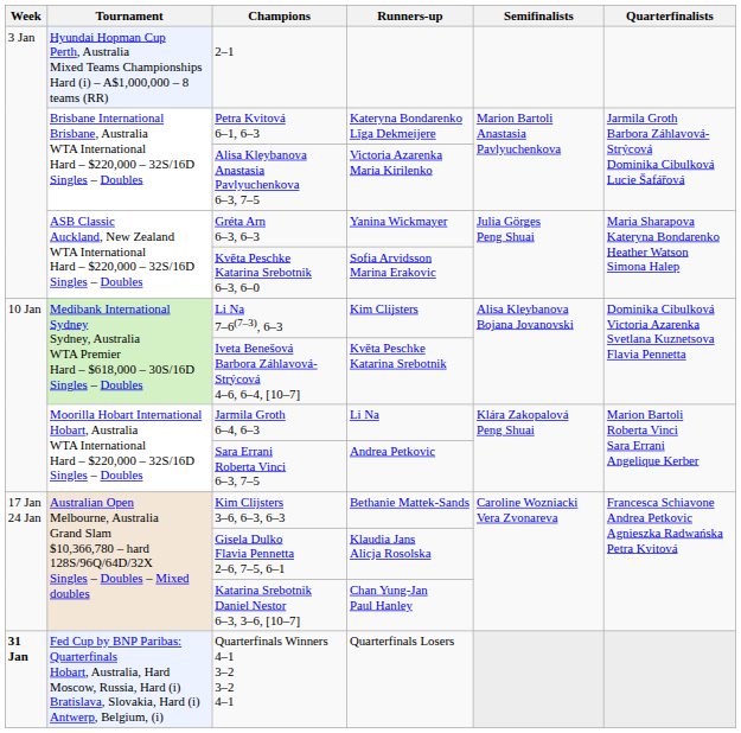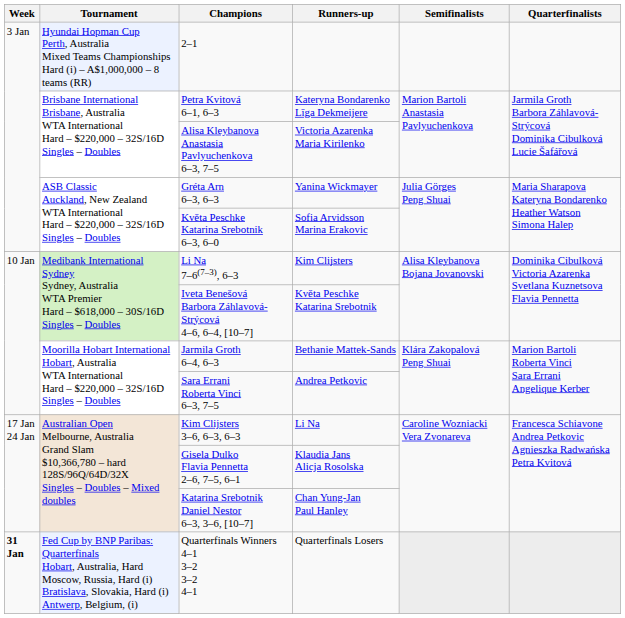Jarmila Groth 6–4, 6–3 | Runners-up: Li Na -> Bethanie Mattek-Sands
Kim Clijsters 3–6, 6–3, 6–3 | Runners-up: Bethanie Mattek-Sands -> Li Na
